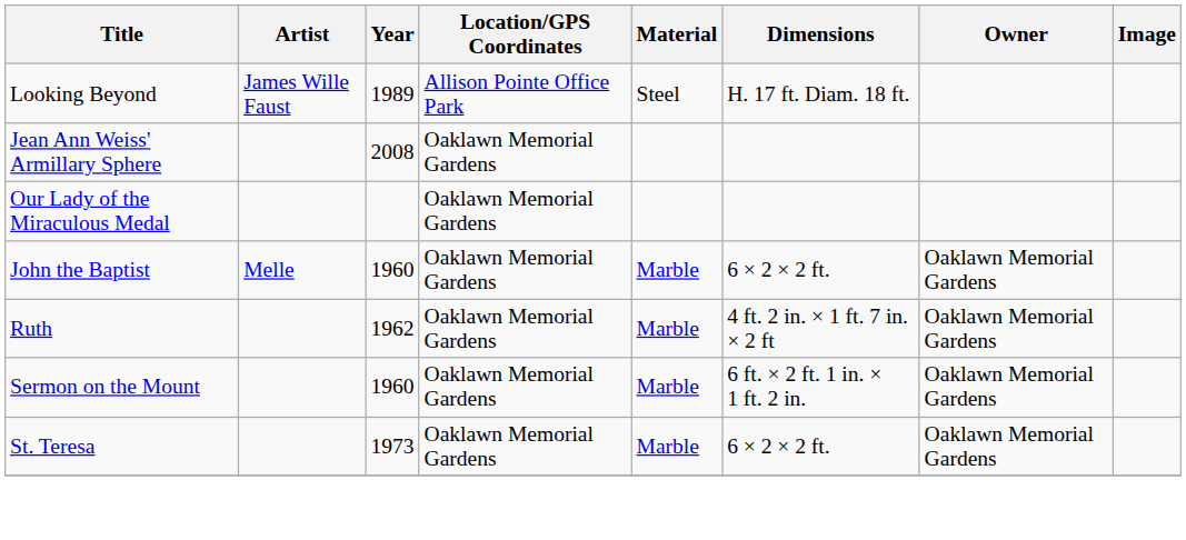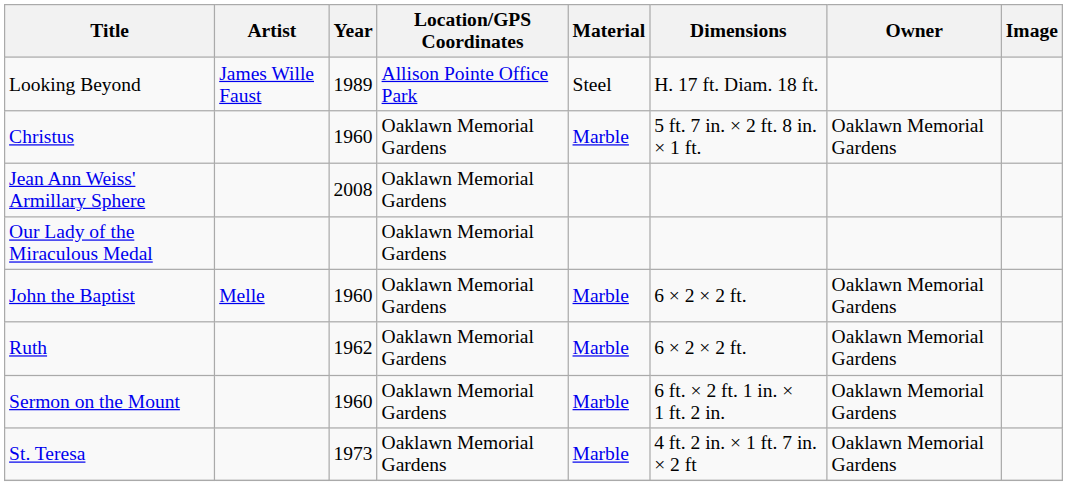+ row: Christus | 1960 | Oaklawn Memorial Gardens | Marble | 5 ft. 7 in. × 2 ft. 8 in. × 1 ft. | Oaklawn Memorial Gardens
Ruth | Dimensions: 4 ft. 2 in. × 1 ft. 7 in. × 2 ft -> 6 × 2 × 2 ft.
St. Teresa | Dimensions: 6 × 2 × 2 ft. -> 4 ft. 2 in. × 1 ft. 7 in. × 2 ft
